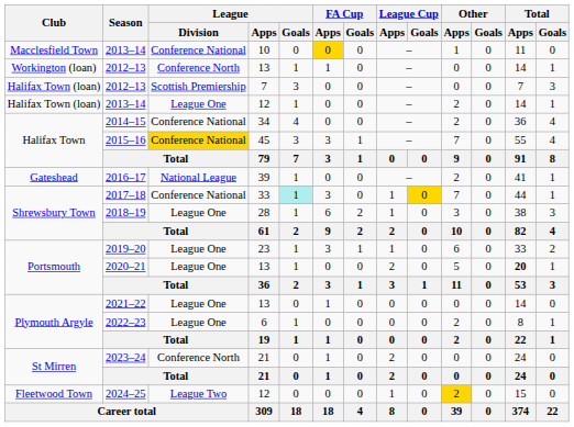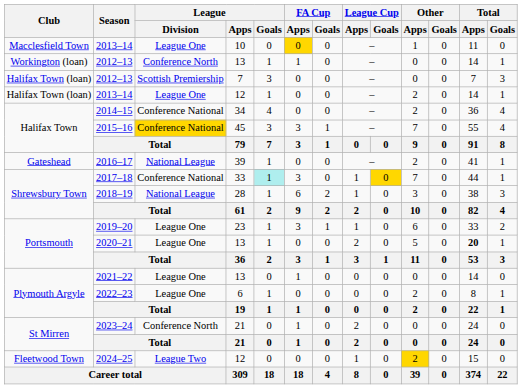2013–14 / 10 | League / Division: Conference National -> League One
2018–19 | League / Division: League One -> National League
